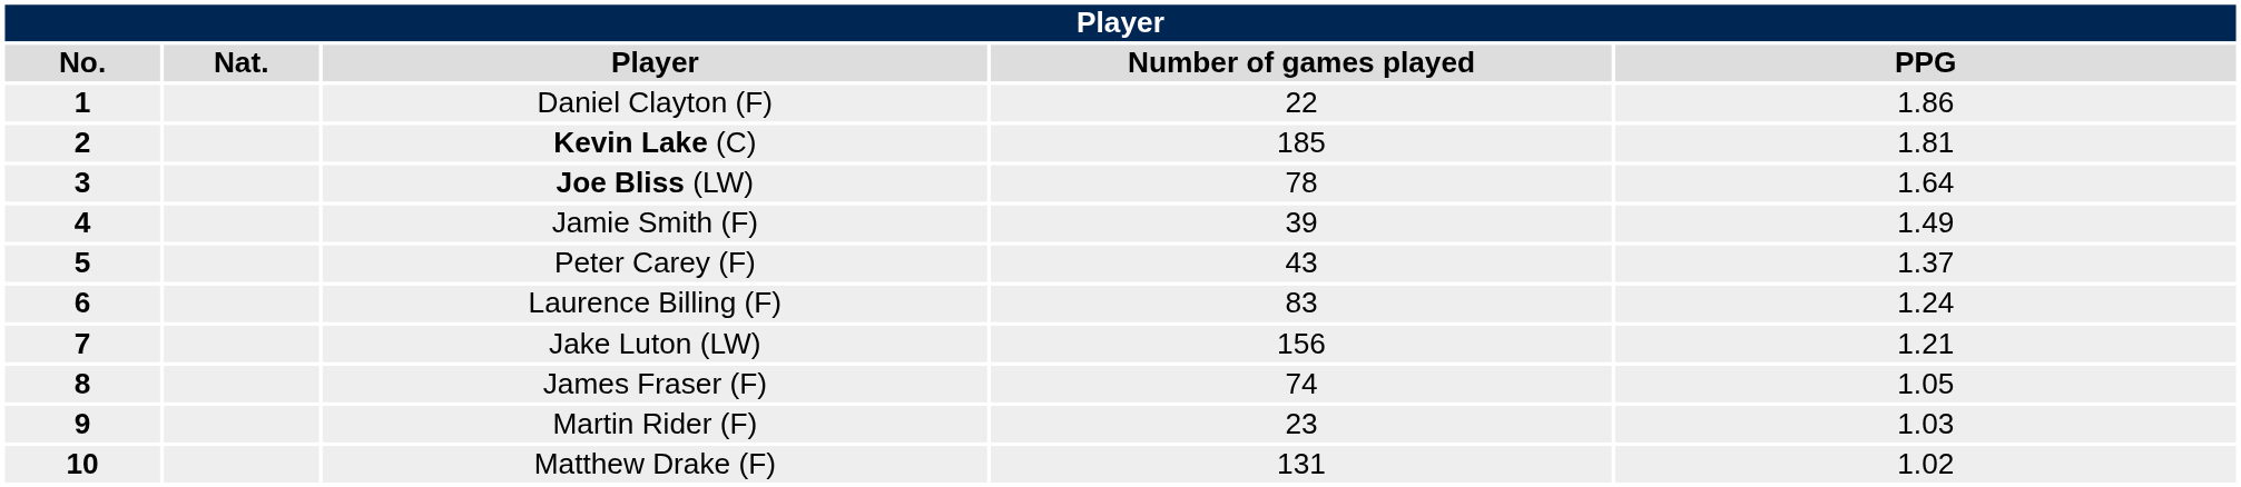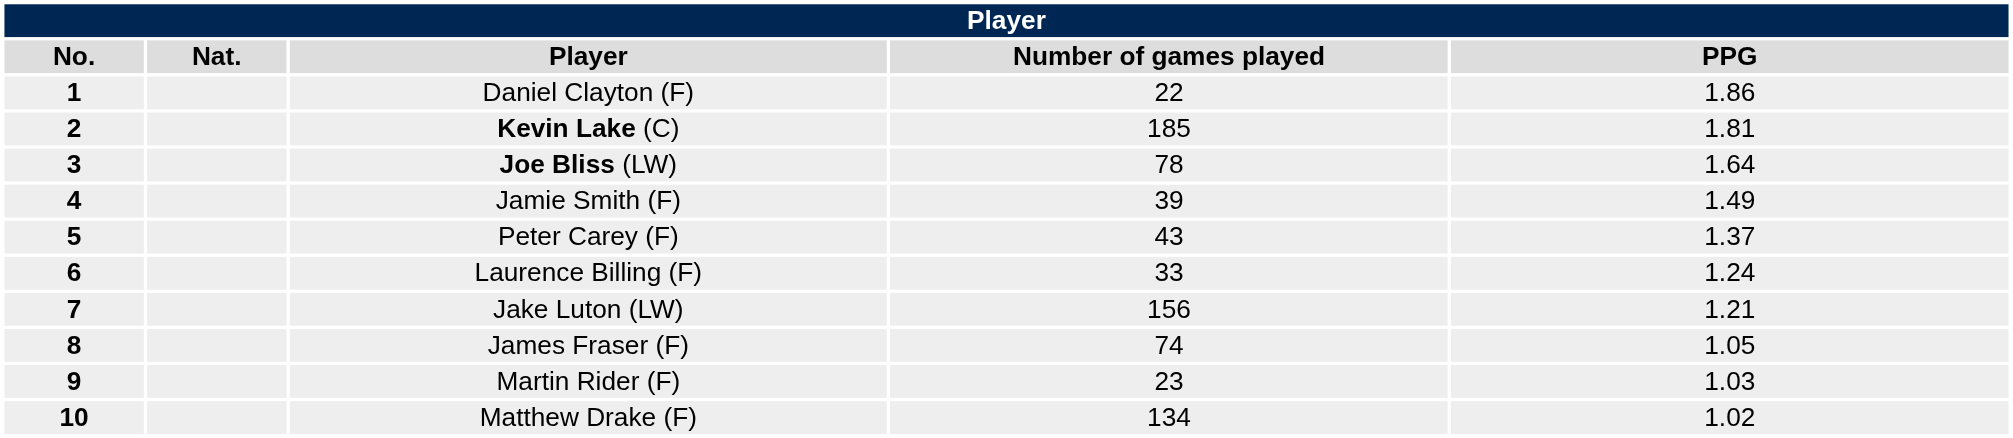Laurence Billing (F) | Number of games played: 83 -> 33
Matthew Drake (F) | Number of games played: 131 -> 134
